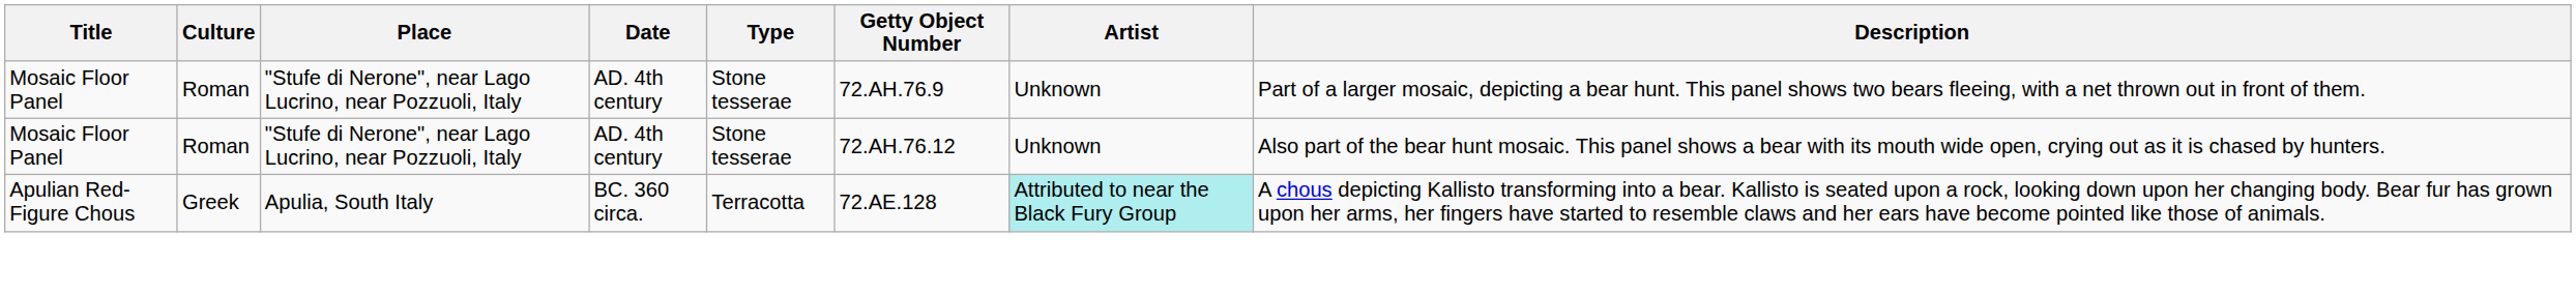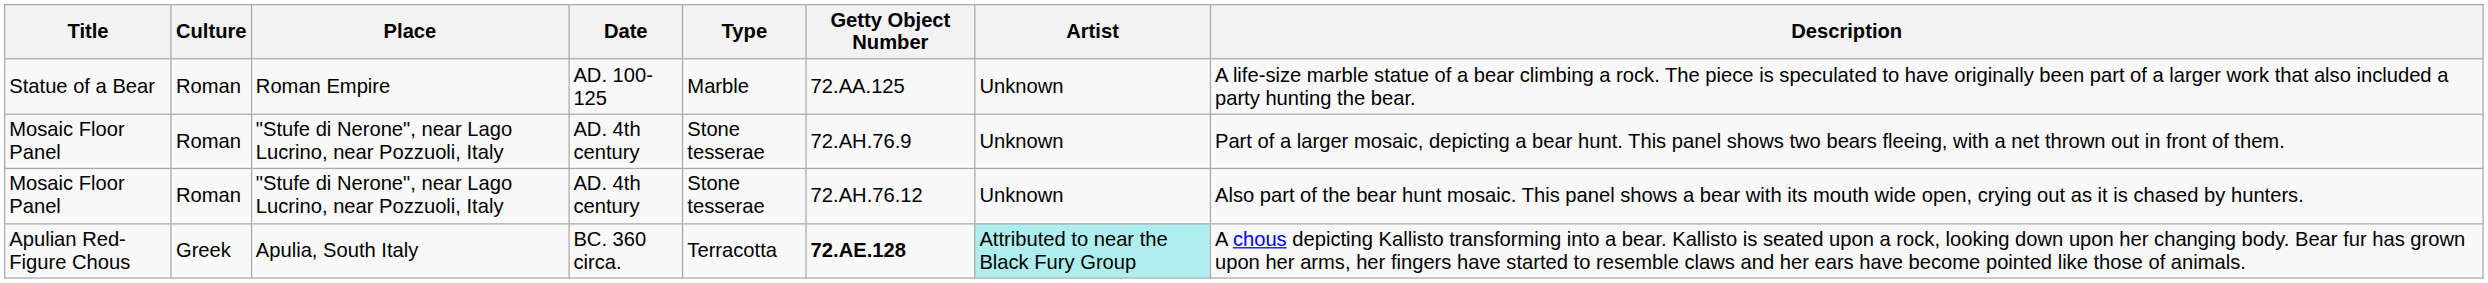+ row: Statue of a Bear | Roman | Roman Empire | AD. 100-125 | Marble | 72.AA.125 | Unknown | A life-size marble statue of a bear climbing a rock. The piece is speculated to have originally been part of a larger work that also included a party hunting the bear.
Apulian Red-Figure Chous | Getty Object Number: normal -> bold
